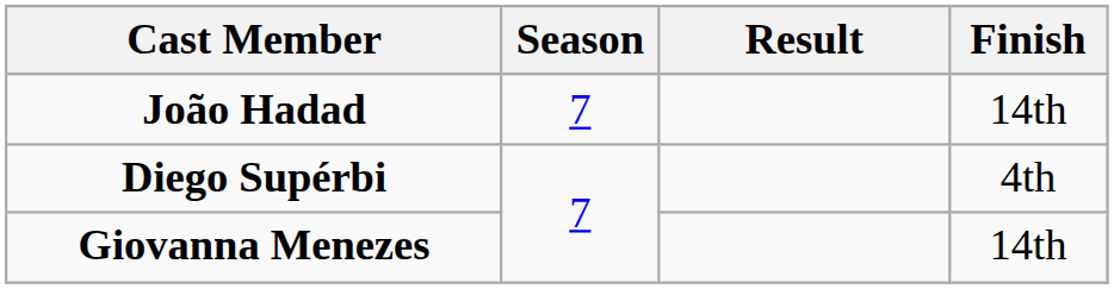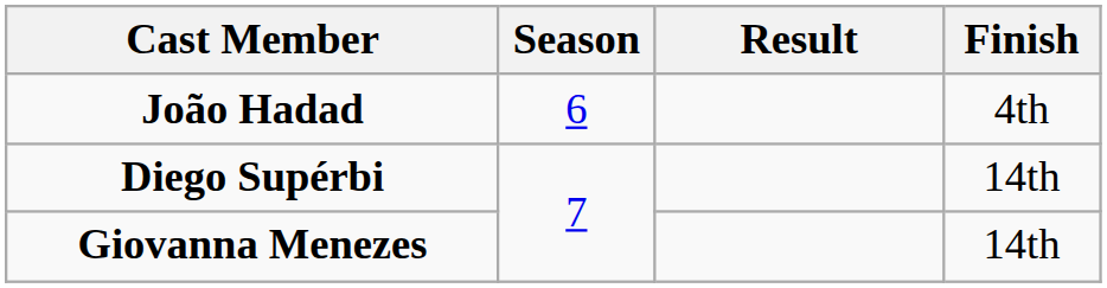João Hadad | Season: 7 -> 6
João Hadad | Finish: 14th -> 4th
Diego Supérbi | Finish: 4th -> 14th
